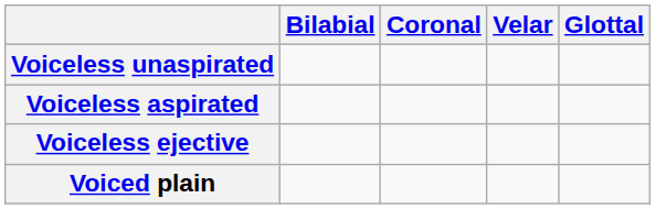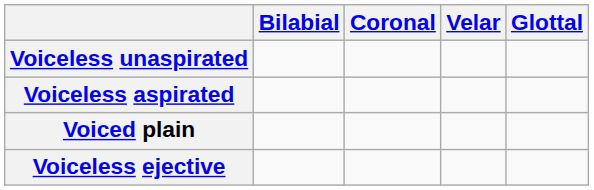rows swapped: Voiceless ejective <-> Voiced plain
